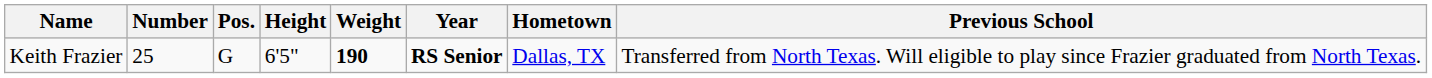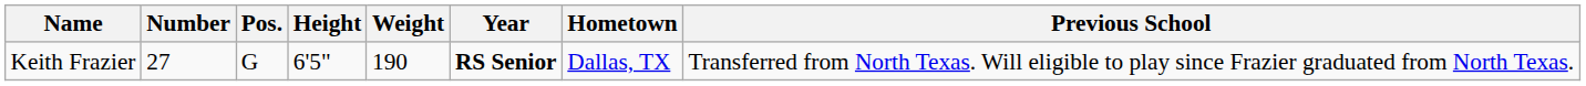Keith Frazier | Number: 25 -> 27
Keith Frazier | Weight: bold -> normal
